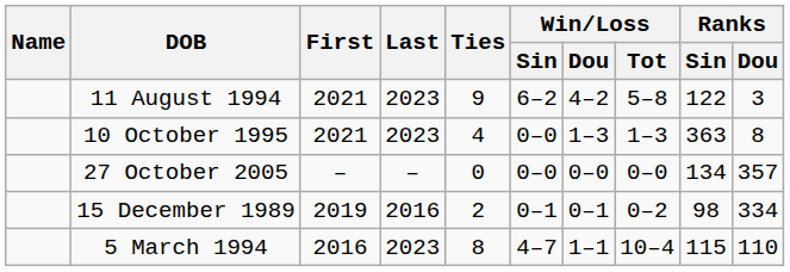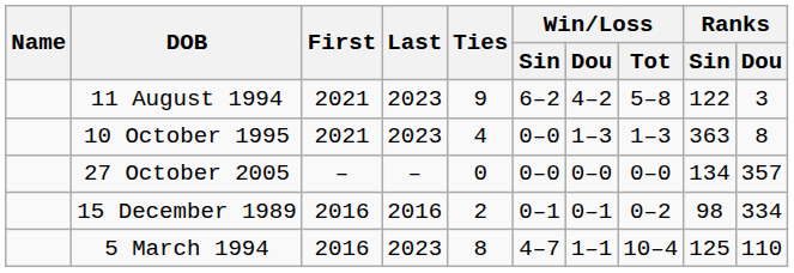15 December 1989 | First: 2019 -> 2016
5 March 1994 | Ranks / Sin: 115 -> 125
